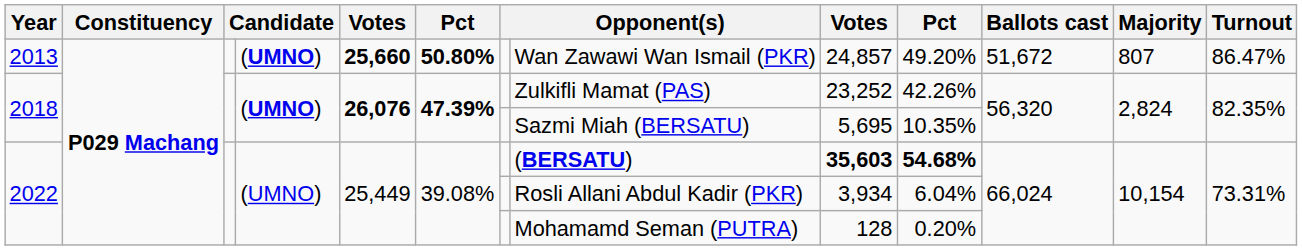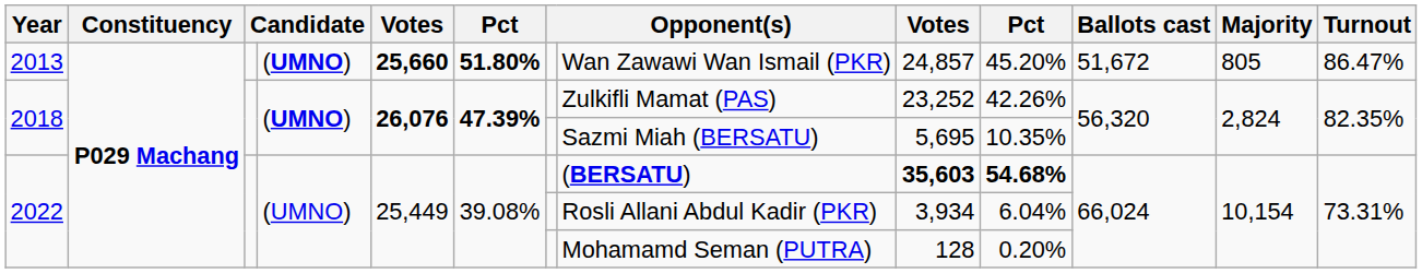2013 | column 6: 50.80% -> 51.80%
2013 | column 10: 49.20% -> 45.20%
2013 | Majority: 807 -> 805
